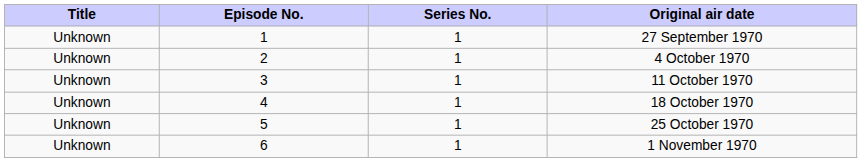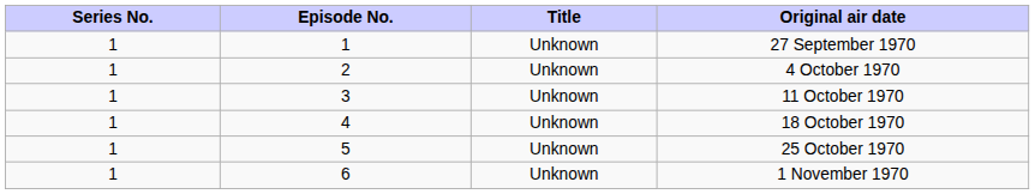columns swapped: Series No. <-> Title
